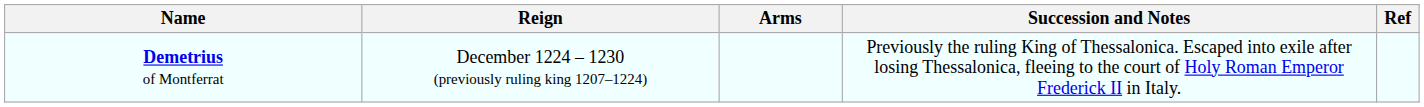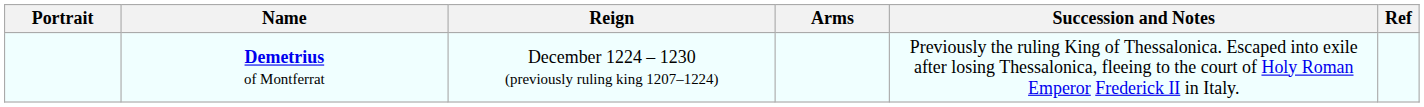+ column: Portrait
